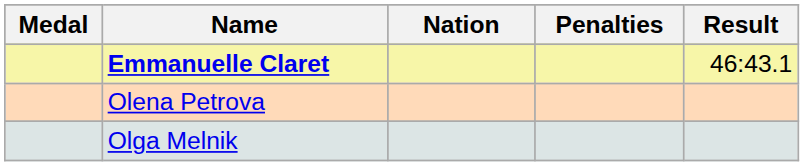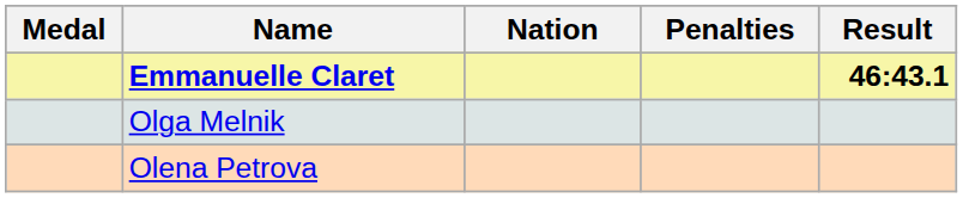Emmanuelle Claret | Result: normal -> bold
rows swapped: Olga Melnik <-> Olena Petrova
